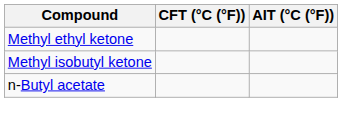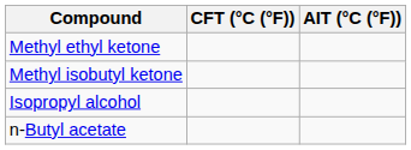+ row: Isopropyl alcohol
